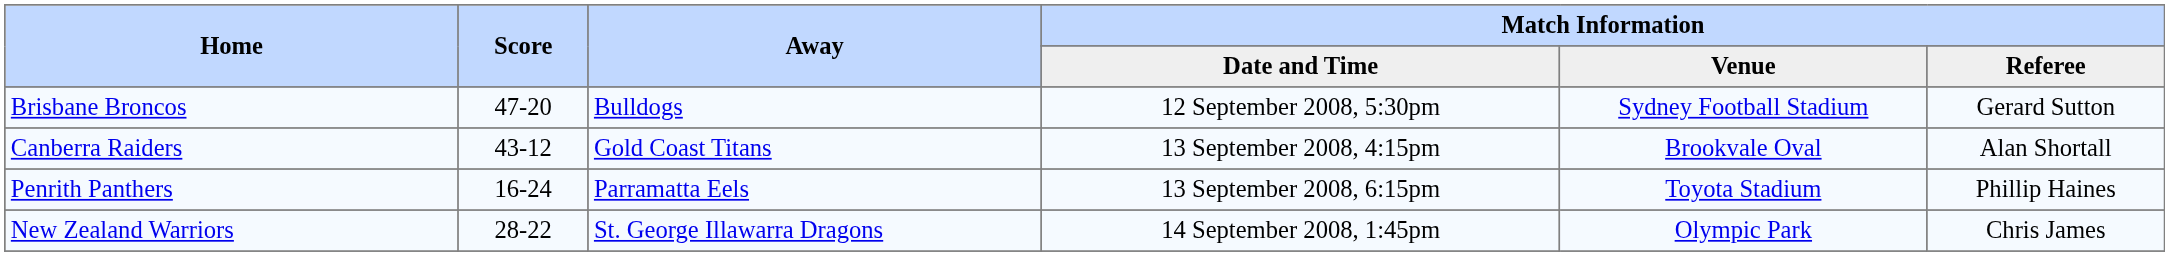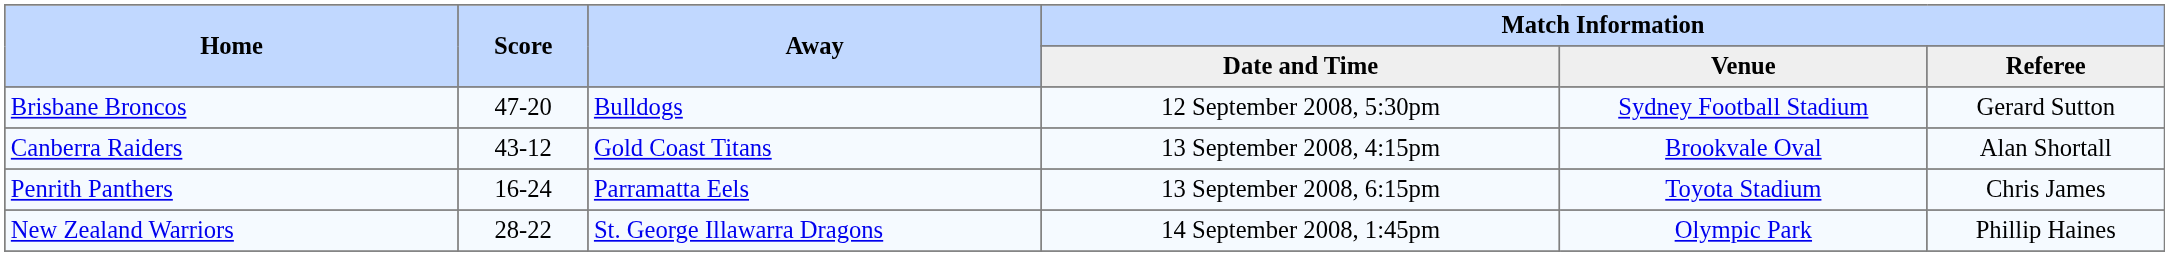Penrith Panthers | Match Information / Referee: Phillip Haines -> Chris James
New Zealand Warriors | Match Information / Referee: Chris James -> Phillip Haines
